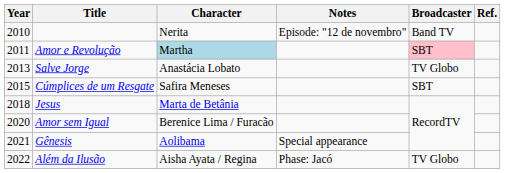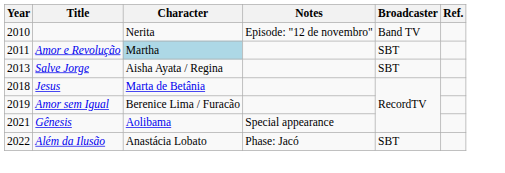Amor e Revolução | Broadcaster: pink background -> no background
Salve Jorge | Character: Anastácia Lobato -> Aisha Ayata / Regina
Salve Jorge | Broadcaster: TV Globo -> SBT
- row: 2015 | Cúmplices de um Resgate | Safira Meneses | SBT
Amor sem Igual | Year: 2020 -> 2019
Além da Ilusão | Character: Aisha Ayata / Regina -> Anastácia Lobato
Além da Ilusão | Broadcaster: TV Globo -> SBT
